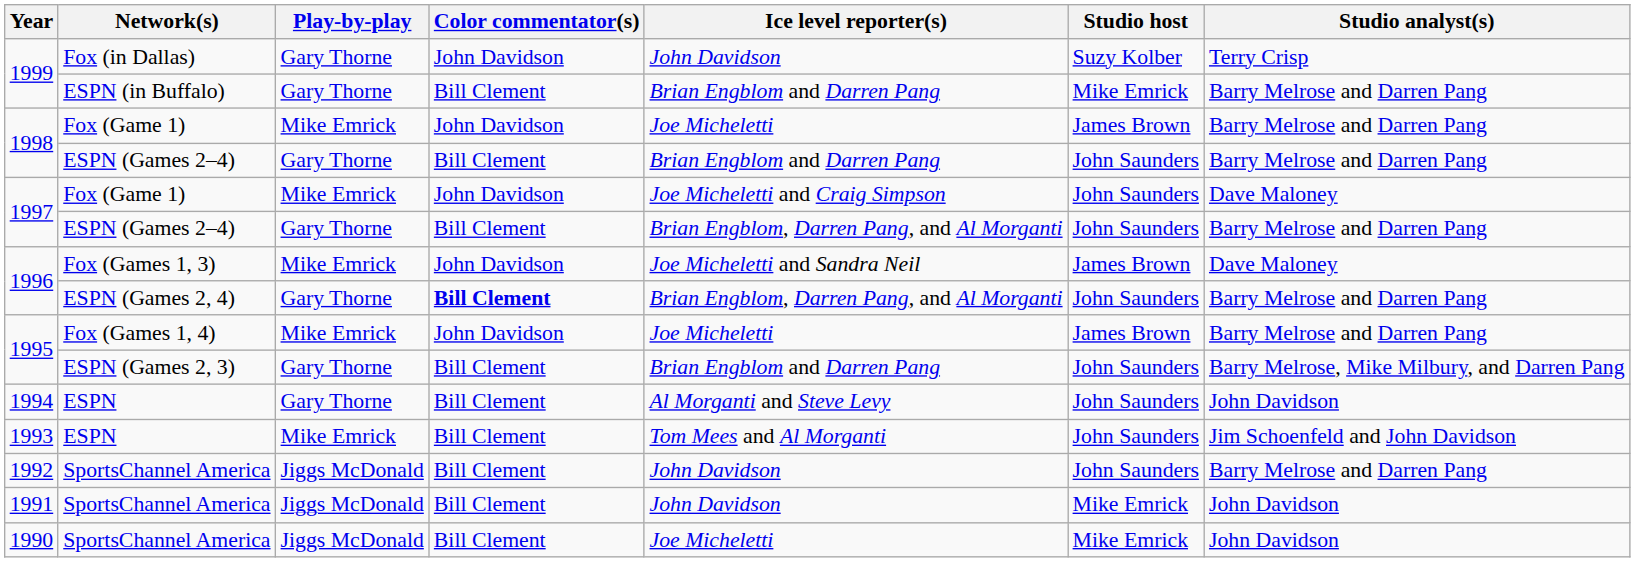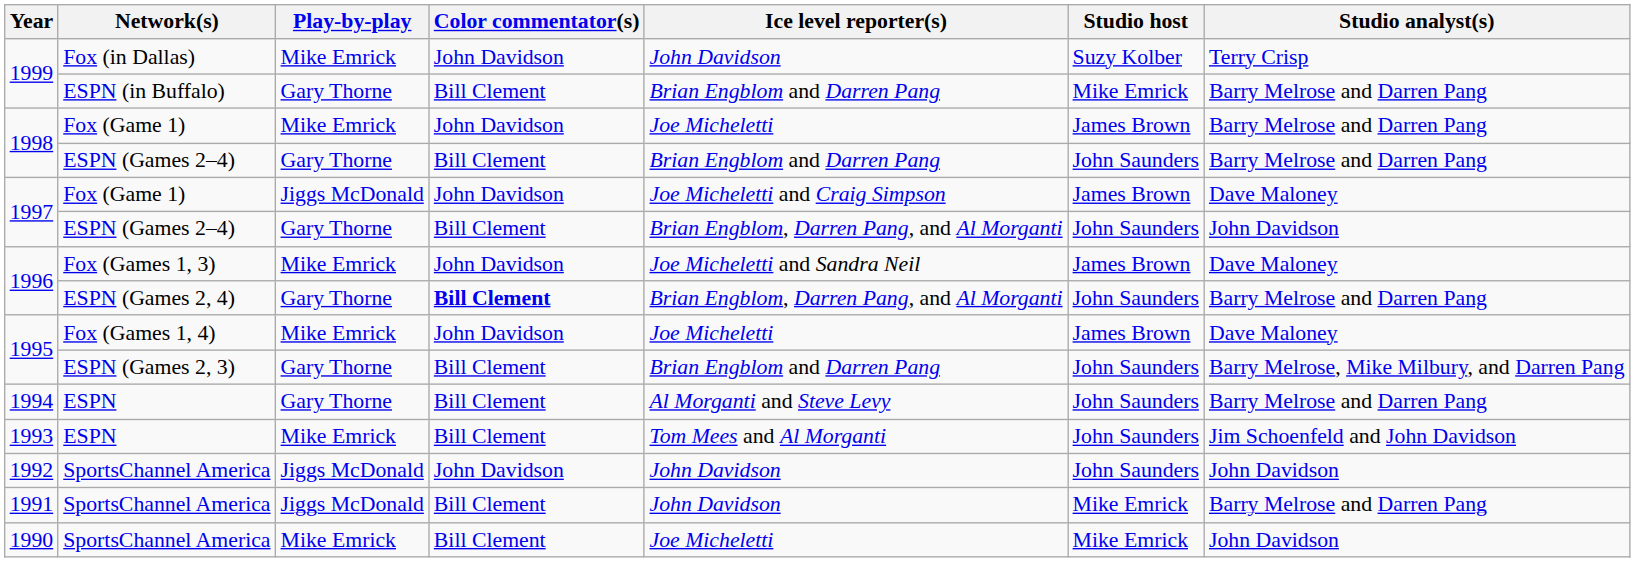1999 / Fox (in Dallas) | Play-by-play: Gary Thorne -> Mike Emrick
1997 / Fox (Game 1) | Play-by-play: Mike Emrick -> Jiggs McDonald
1997 / Fox (Game 1) | Studio host: John Saunders -> James Brown
1997 / ESPN (Games 2–4) | Studio analyst(s): Barry Melrose and Darren Pang -> John Davidson
1995 / Fox (Games 1, 4) | Studio analyst(s): Barry Melrose and Darren Pang -> Dave Maloney
1994 | Studio analyst(s): John Davidson -> Barry Melrose and Darren Pang
1992 | Color commentator(s): Bill Clement -> John Davidson
1992 | Studio analyst(s): Barry Melrose and Darren Pang -> John Davidson
1991 | Studio analyst(s): John Davidson -> Barry Melrose and Darren Pang
1990 | Play-by-play: Jiggs McDonald -> Mike Emrick
